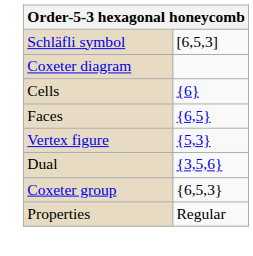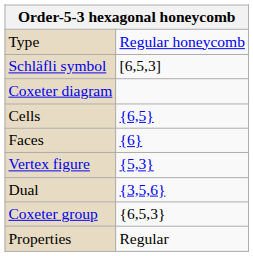+ row: Type | Regular honeycomb
Cells | column 2: {6} -> {6,5}
Faces | column 2: {6,5} -> {6}
